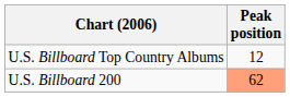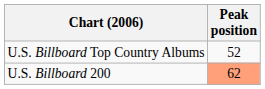U.S. Billboard Top Country Albums | Peak position: 12 -> 52
